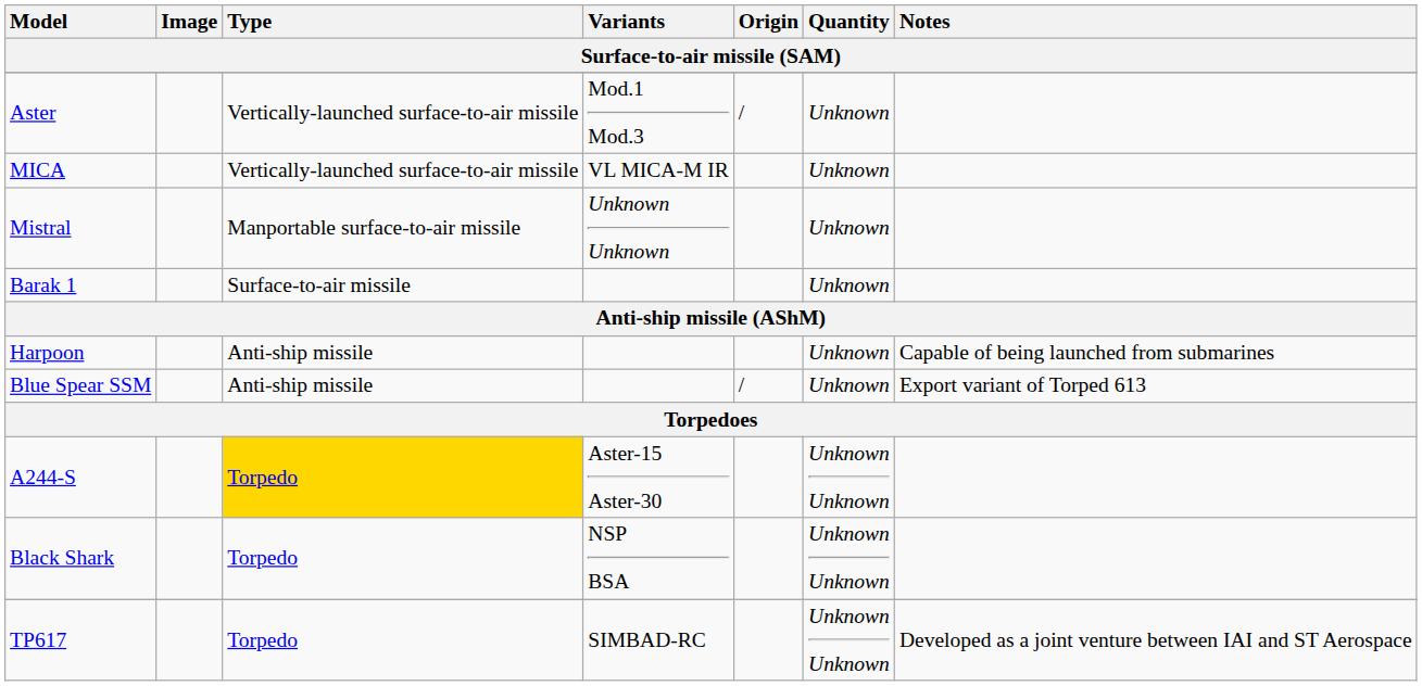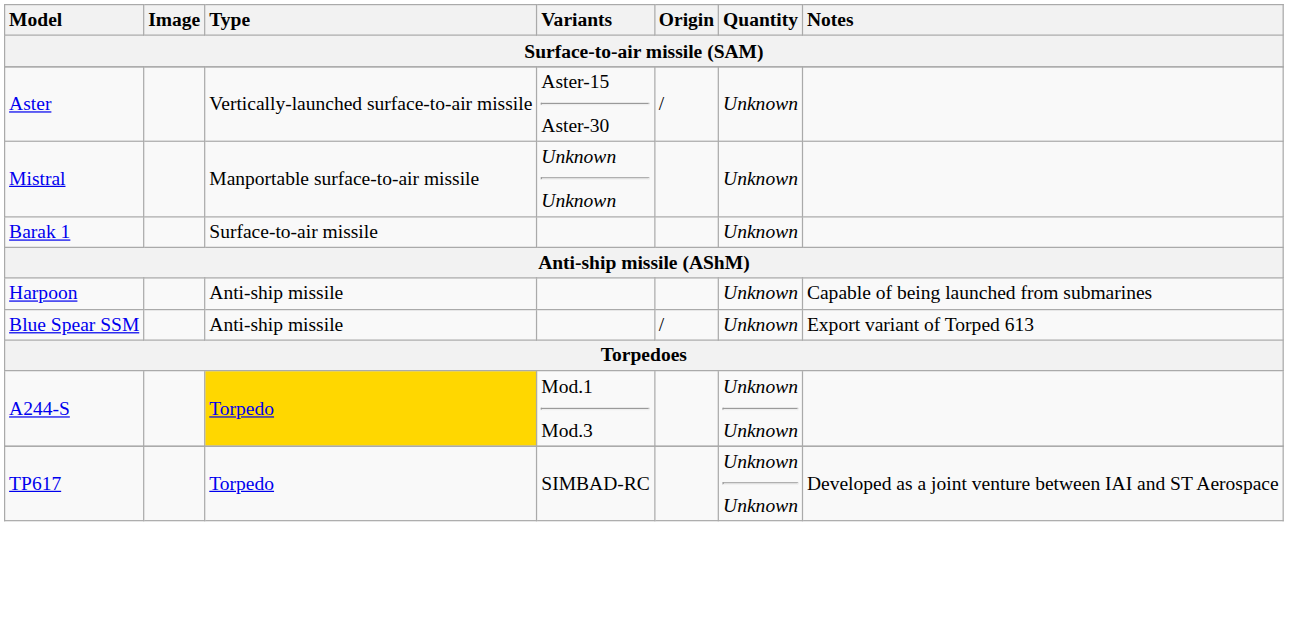Aster | Variants: Mod.1 Mod.3 -> Aster-15 Aster-30
- row: MICA | Vertically-launched surface-to-air missile | VL MICA-M IR | Unknown
A244-S | Variants: Aster-15 Aster-30 -> Mod.1 Mod.3
- row: Black Shark | Torpedo | NSP BSA | Unknown Unknown
